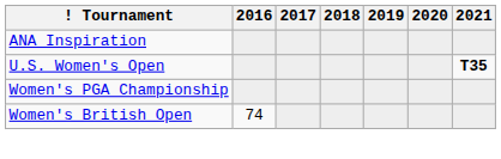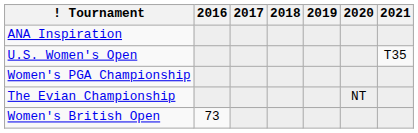U.S. Women's Open | 2021: bold -> normal
+ row: The Evian Championship | NT
Women's British Open | 2016: 74 -> 73
